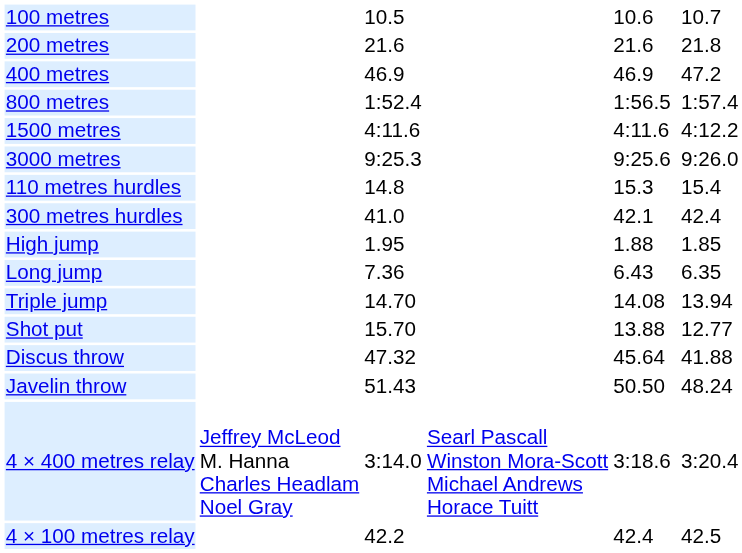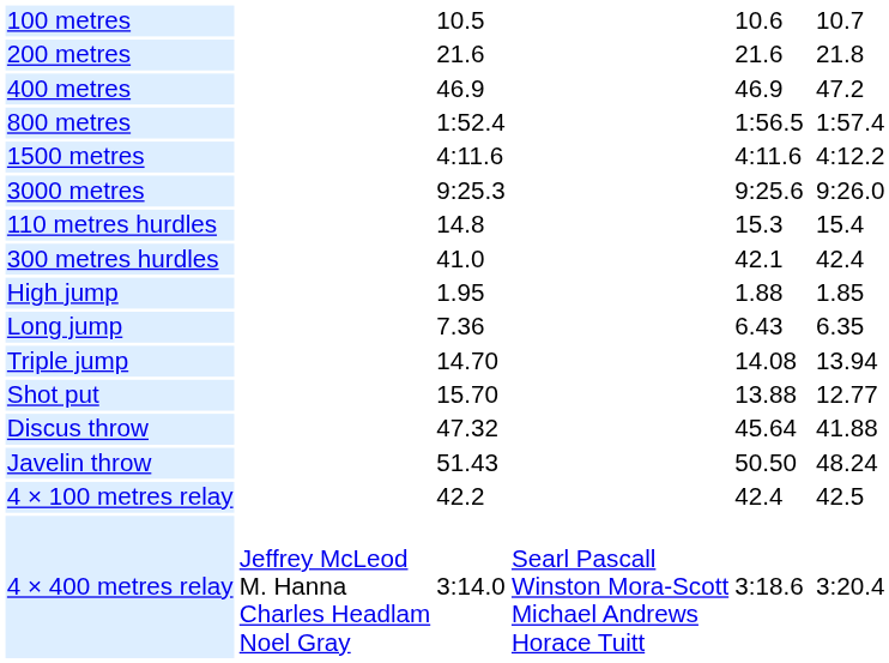rows swapped: 4 × 100 metres relay <-> 4 × 400 metres relay
